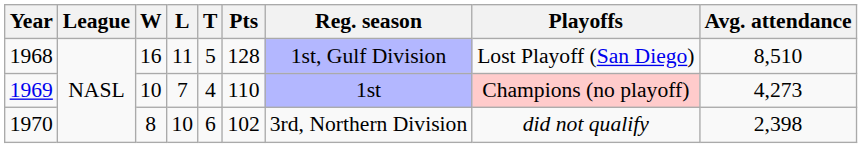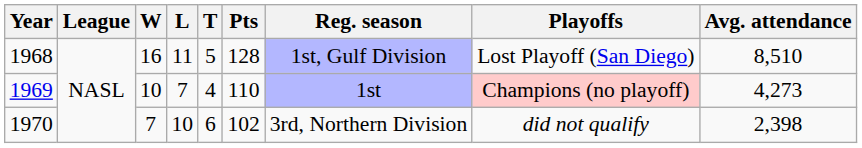1970 | W: 8 -> 7
